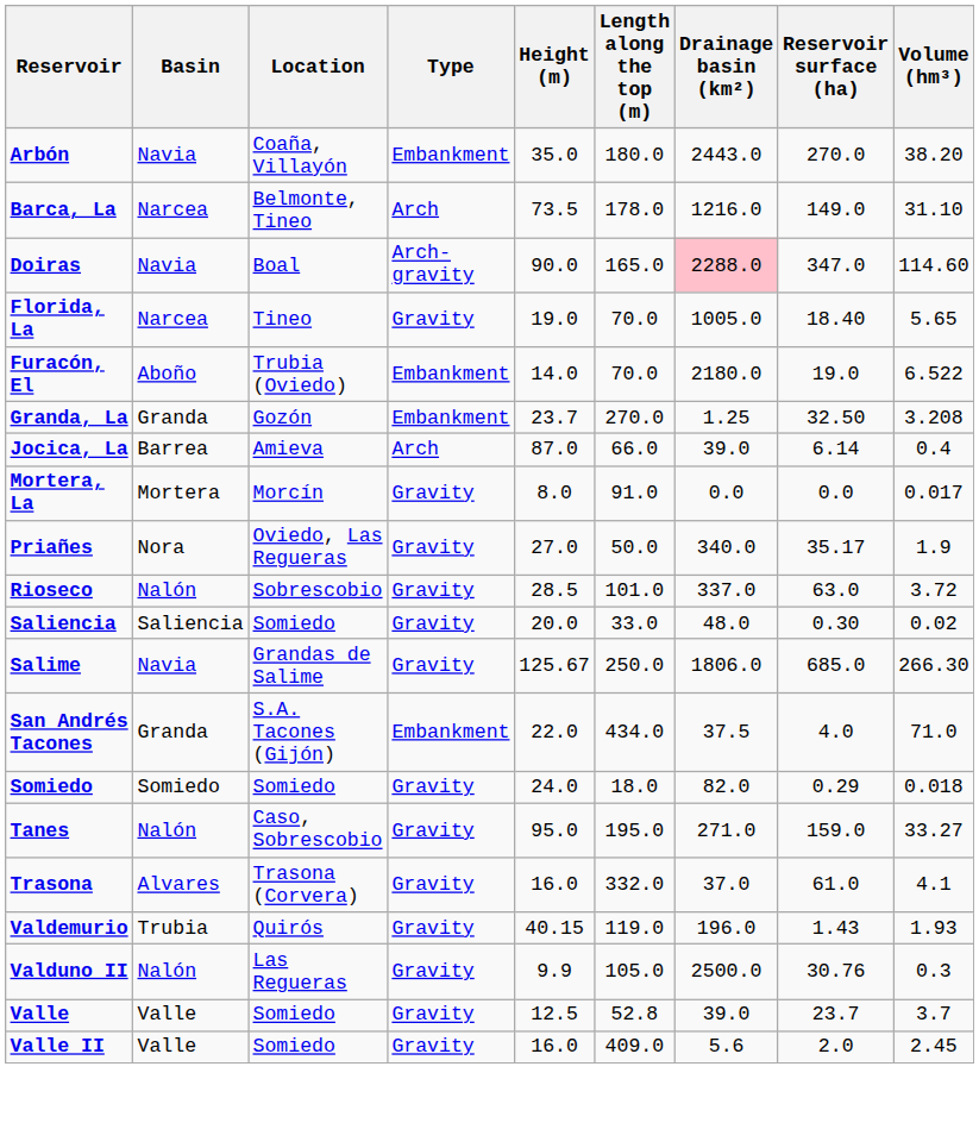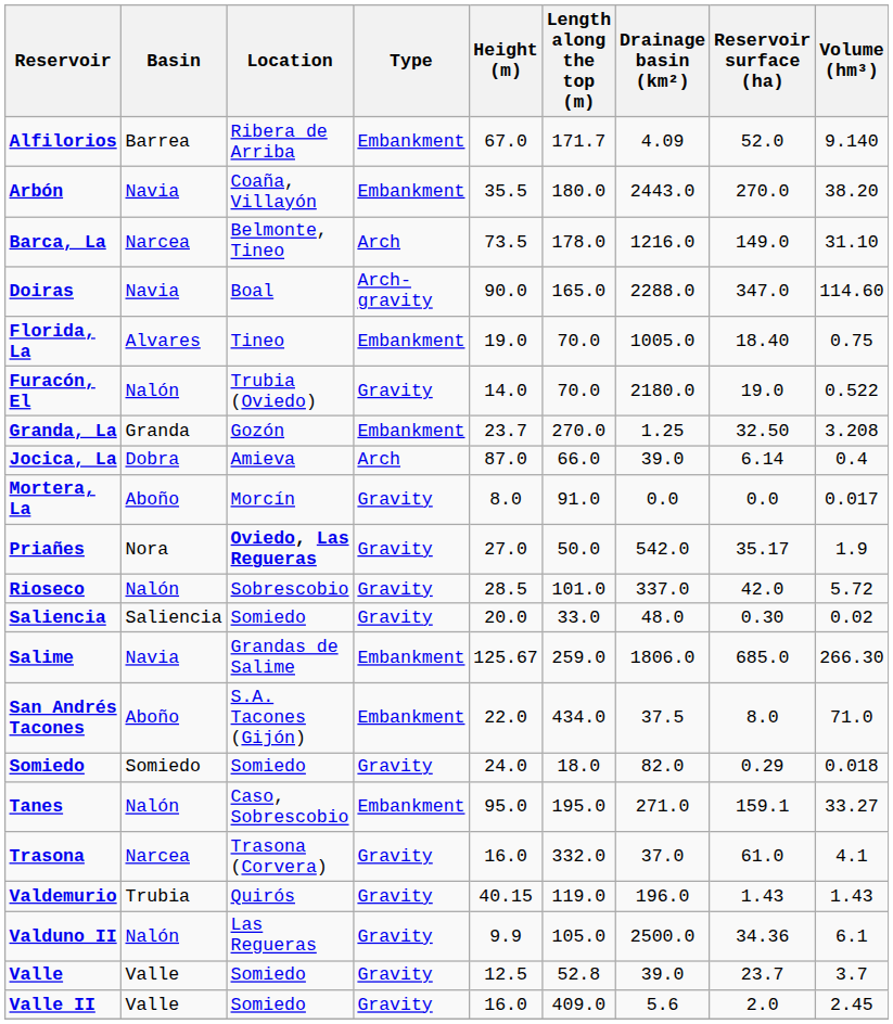+ row: Alfilorios | Barrea | Ribera de Arriba | Embankment | 67.0 | 171.7 | 4.09 | 52.0 | 9.140
Arbón | Height (m): 35.0 -> 35.5
Doiras | Drainage basin (km²): pink background -> no background
Florida, La | Basin: Narcea -> Alvares
Florida, La | Type: Gravity -> Embankment
Florida, La | Volume (hm³): 5.65 -> 0.75
Furacón, El | Basin: Aboño -> Nalón
Furacón, El | Type: Embankment -> Gravity
Furacón, El | Volume (hm³): 6.522 -> 0.522
Jocica, La | Basin: Barrea -> Dobra
Mortera, La | Basin: Mortera -> Aboño
Priañes | Location: normal -> bold
Priañes | Drainage basin (km²): 340.0 -> 542.0
Rioseco | Reservoir surface (ha): 63.0 -> 42.0
Rioseco | Volume (hm³): 3.72 -> 5.72
Salime | Type: Gravity -> Embankment
Salime | Length along the top (m): 250.0 -> 259.0
San Andrés Tacones | Basin: Granda -> Aboño
San Andrés Tacones | Reservoir surface (ha): 4.0 -> 8.0
Tanes | Type: Gravity -> Embankment
Tanes | Reservoir surface (ha): 159.0 -> 159.1
Trasona | Basin: Alvares -> Narcea
Valdemurio | Volume (hm³): 1.93 -> 1.43
Valduno II | Reservoir surface (ha): 30.76 -> 34.36
Valduno II | Volume (hm³): 0.3 -> 6.1
